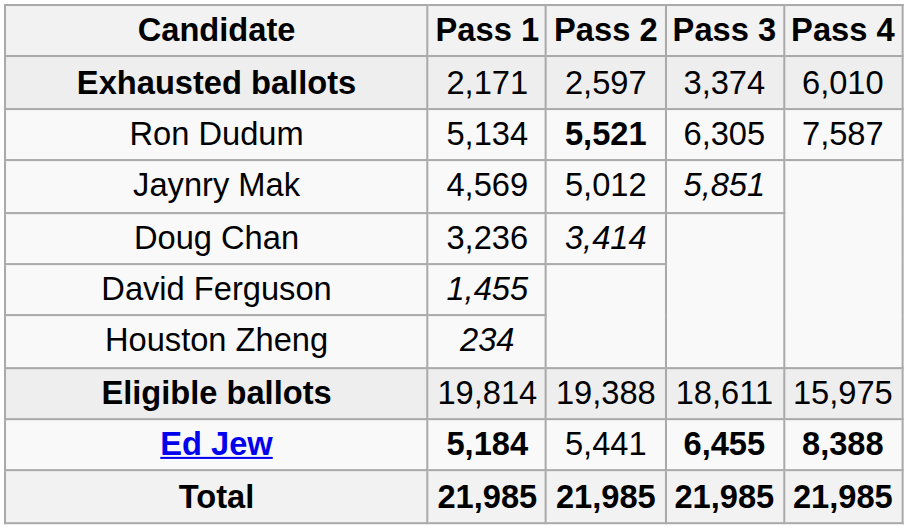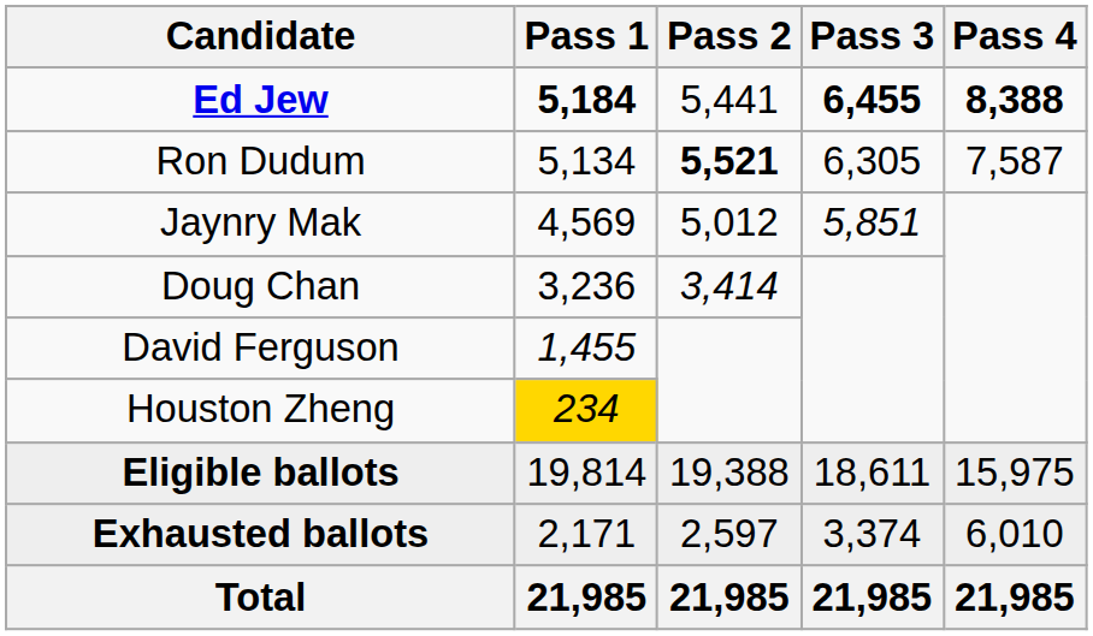rows swapped: Ed Jew <-> Exhausted ballots
Houston Zheng | Pass 1: no background -> gold background
